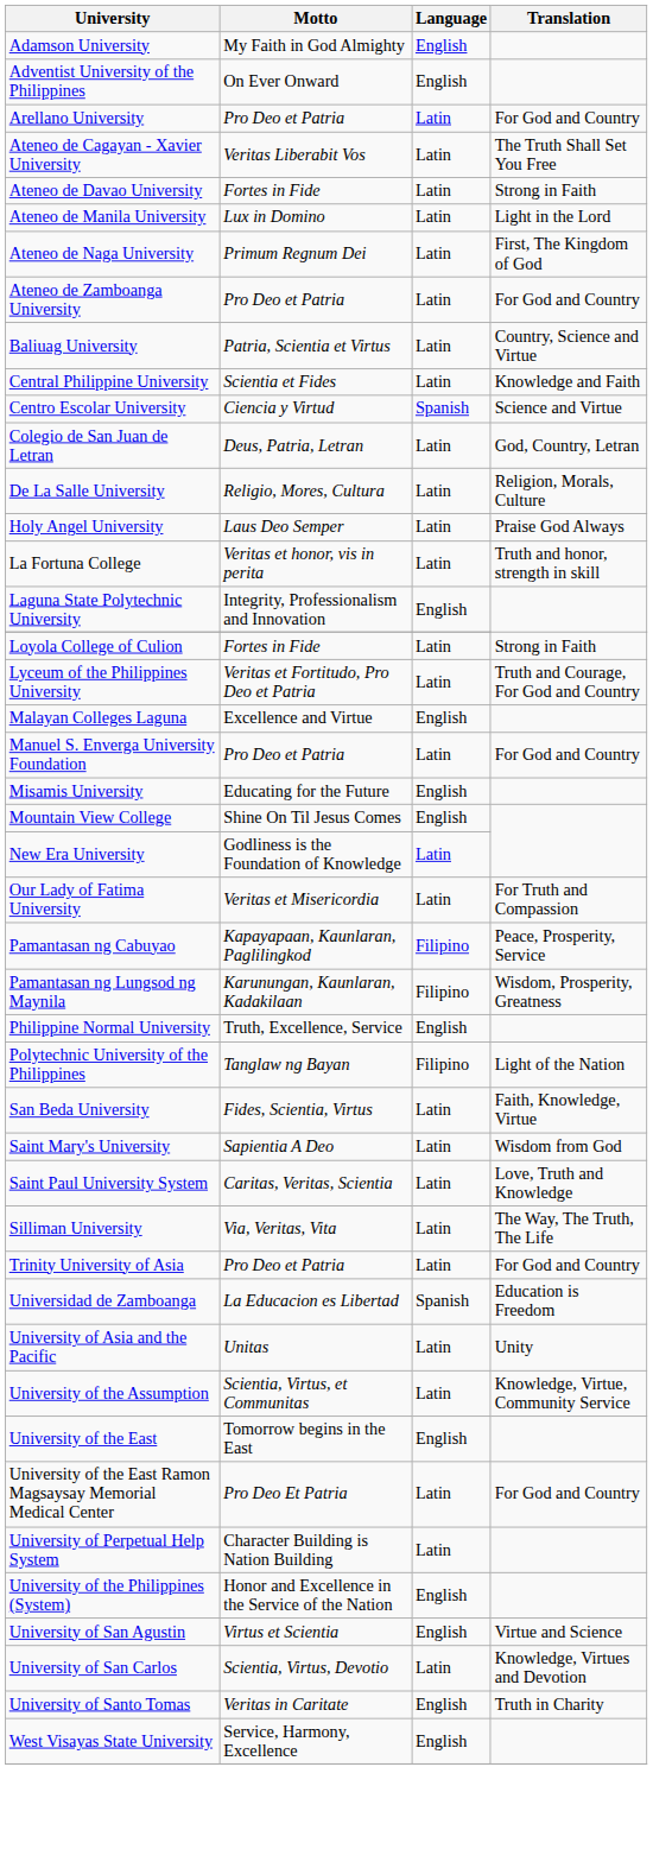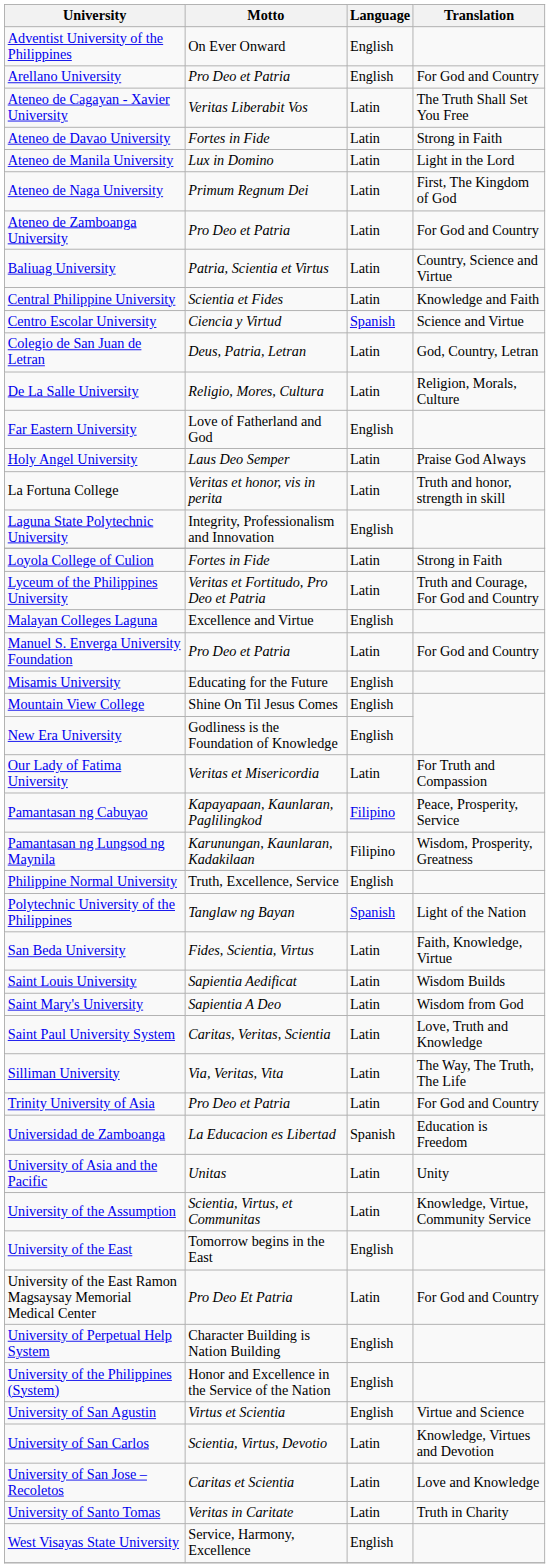- row: Adamson University | My Faith in God Almighty | English
Arellano University | Language: Latin -> English
+ row: Far Eastern University | Love of Fatherland and God | English
New Era University | Language: Latin -> English
Polytechnic University of the Philippines | Language: Filipino -> Spanish
+ row: Saint Louis University | Sapientia Aedificat | Latin | Wisdom Builds
University of Perpetual Help System | Language: Latin -> English
+ row: University of San Jose – Recoletos | Caritas et Scientia | Latin | Love and Knowledge
University of Santo Tomas | Language: English -> Latin
